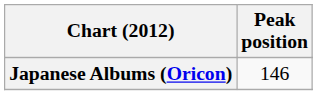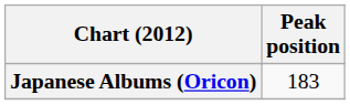Japanese Albums (Oricon) | Peak position: 146 -> 183
